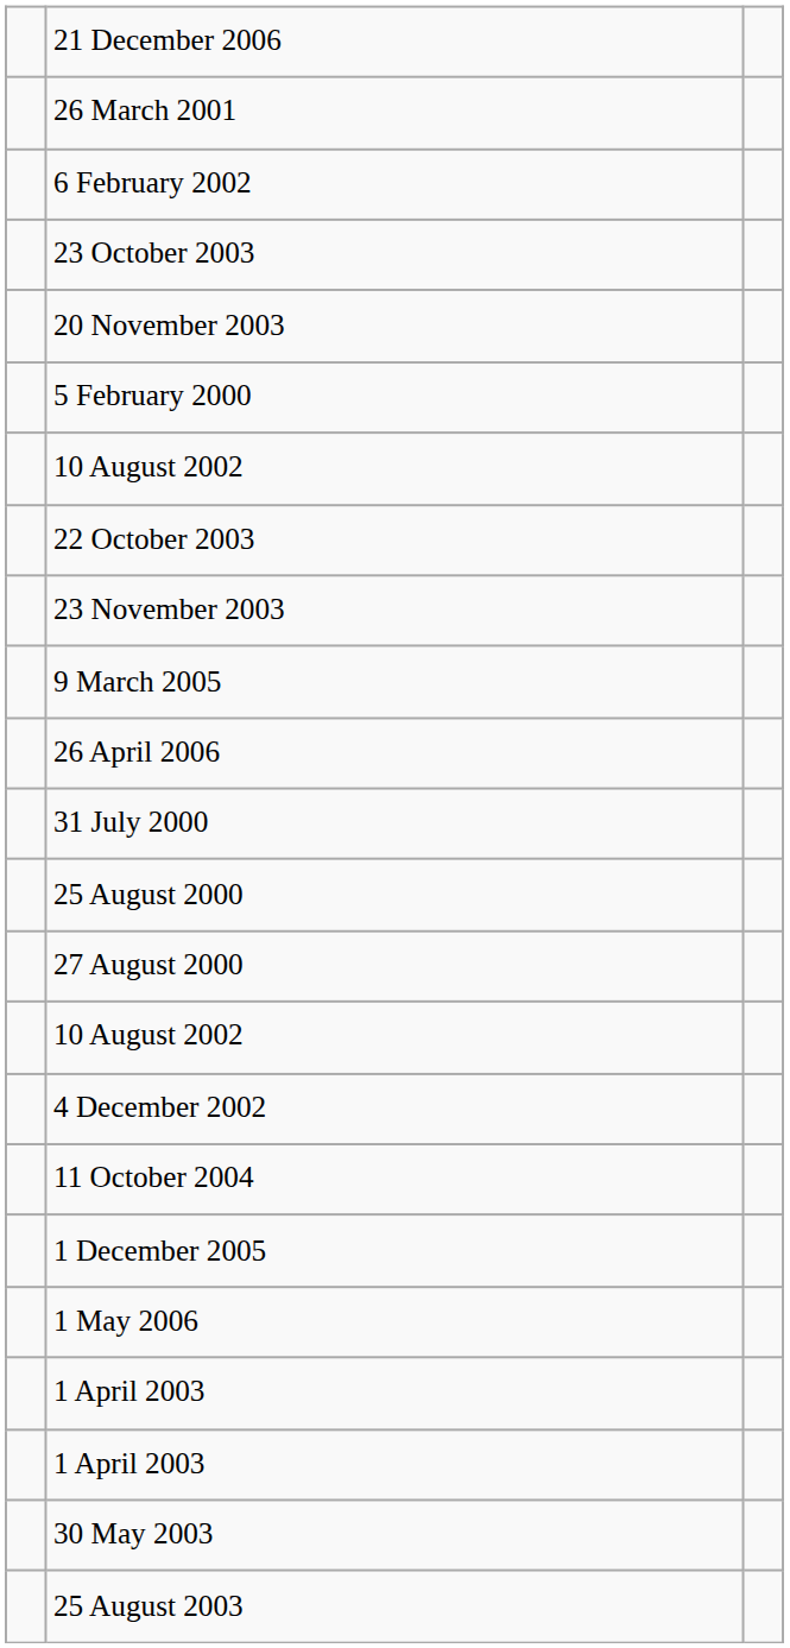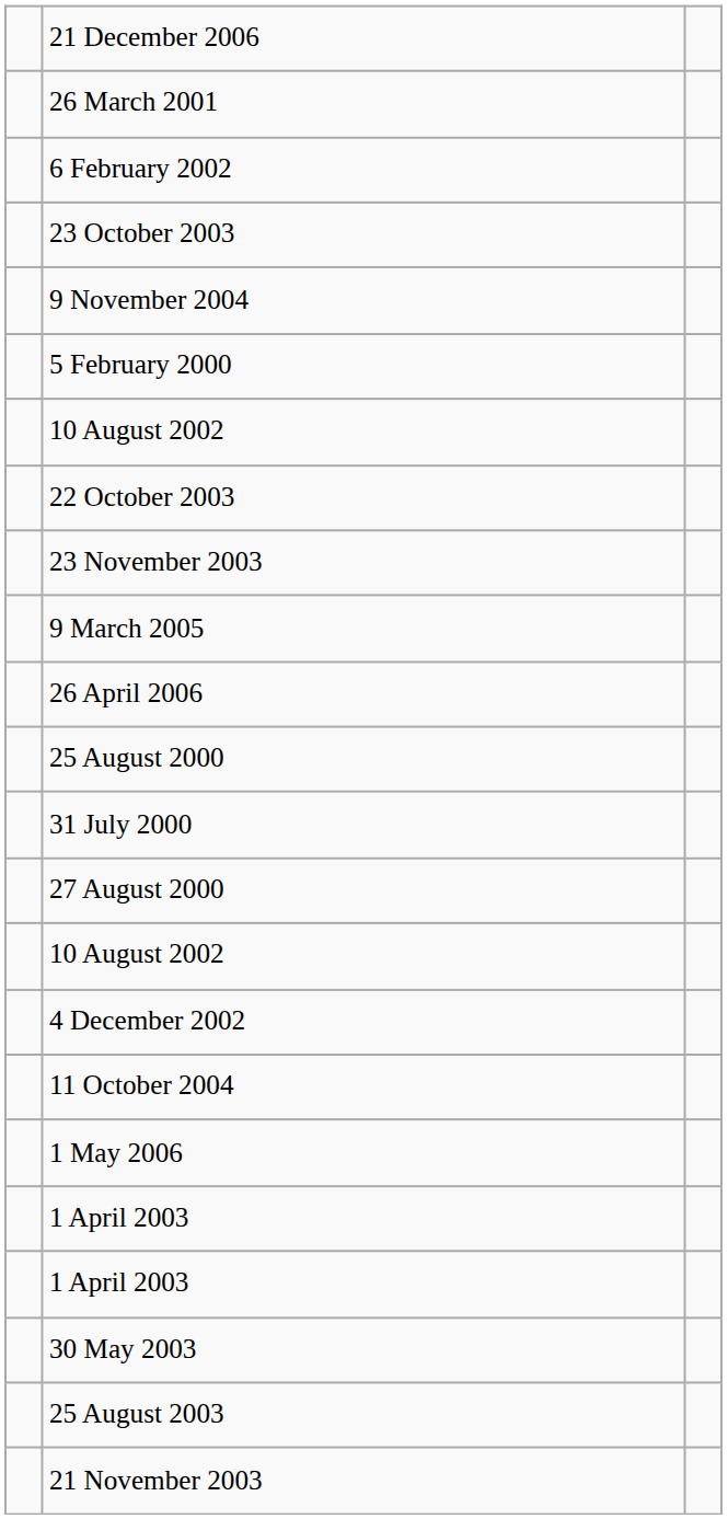- row: 20 November 2003
+ row: 9 November 2004
rows swapped: 31 July 2000 <-> 25 August 2000
- row: 1 December 2005
+ row: 21 November 2003
